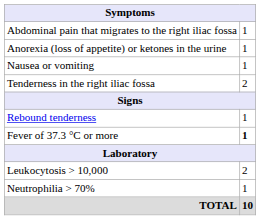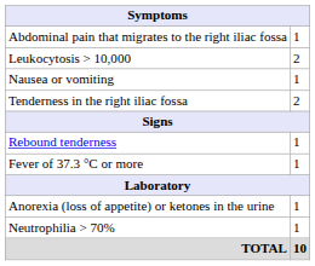rows swapped: Anorexia (loss of appetite) or ketones in the urine <-> Leukocytosis > 10,000
Fever of 37.3 °C or more | column 2: bold -> normal
